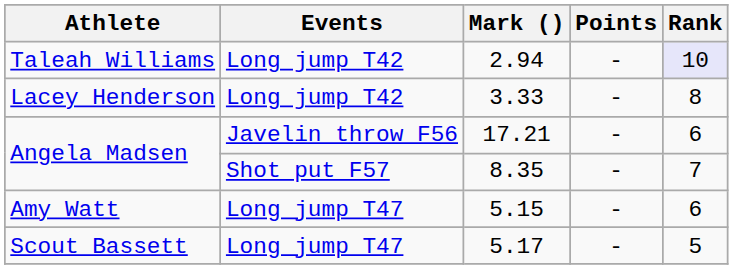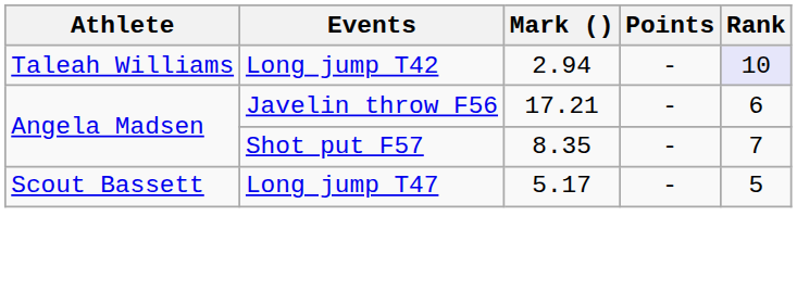- row: Lacey Henderson | Long jump T42 | 3.33 | - | 8
- row: Amy Watt | Long jump T47 | 5.15 | - | 6
